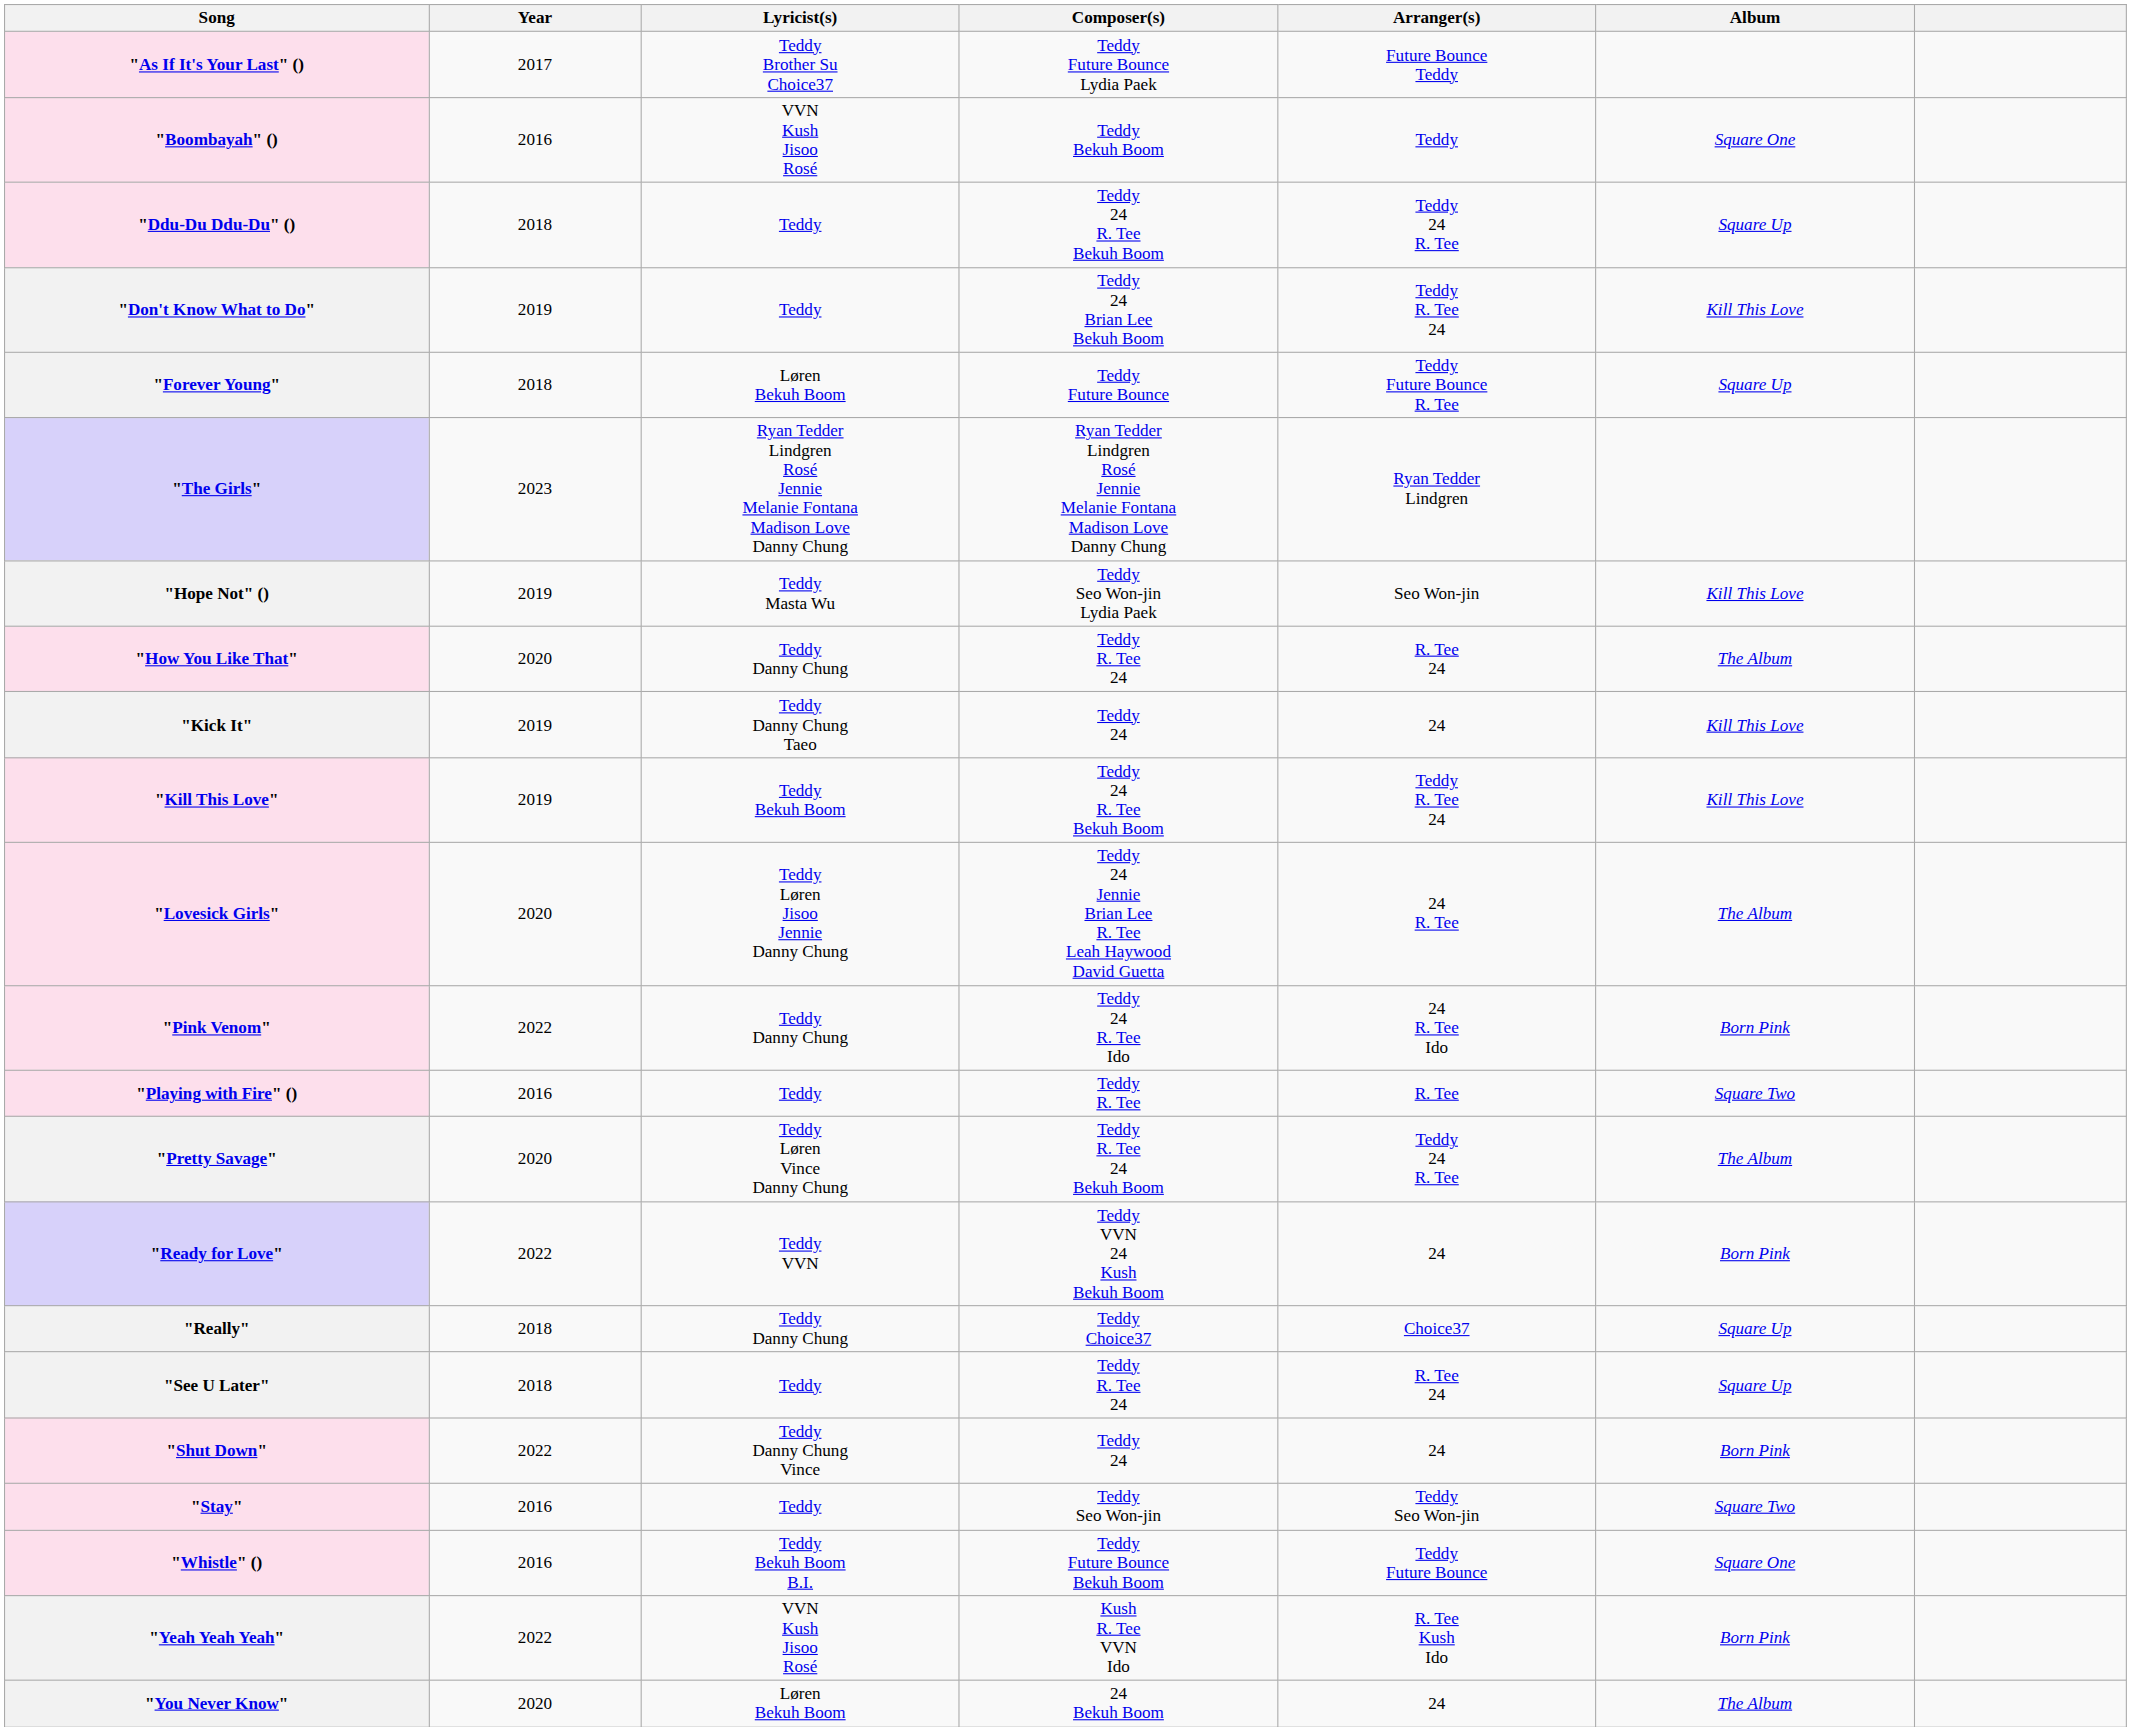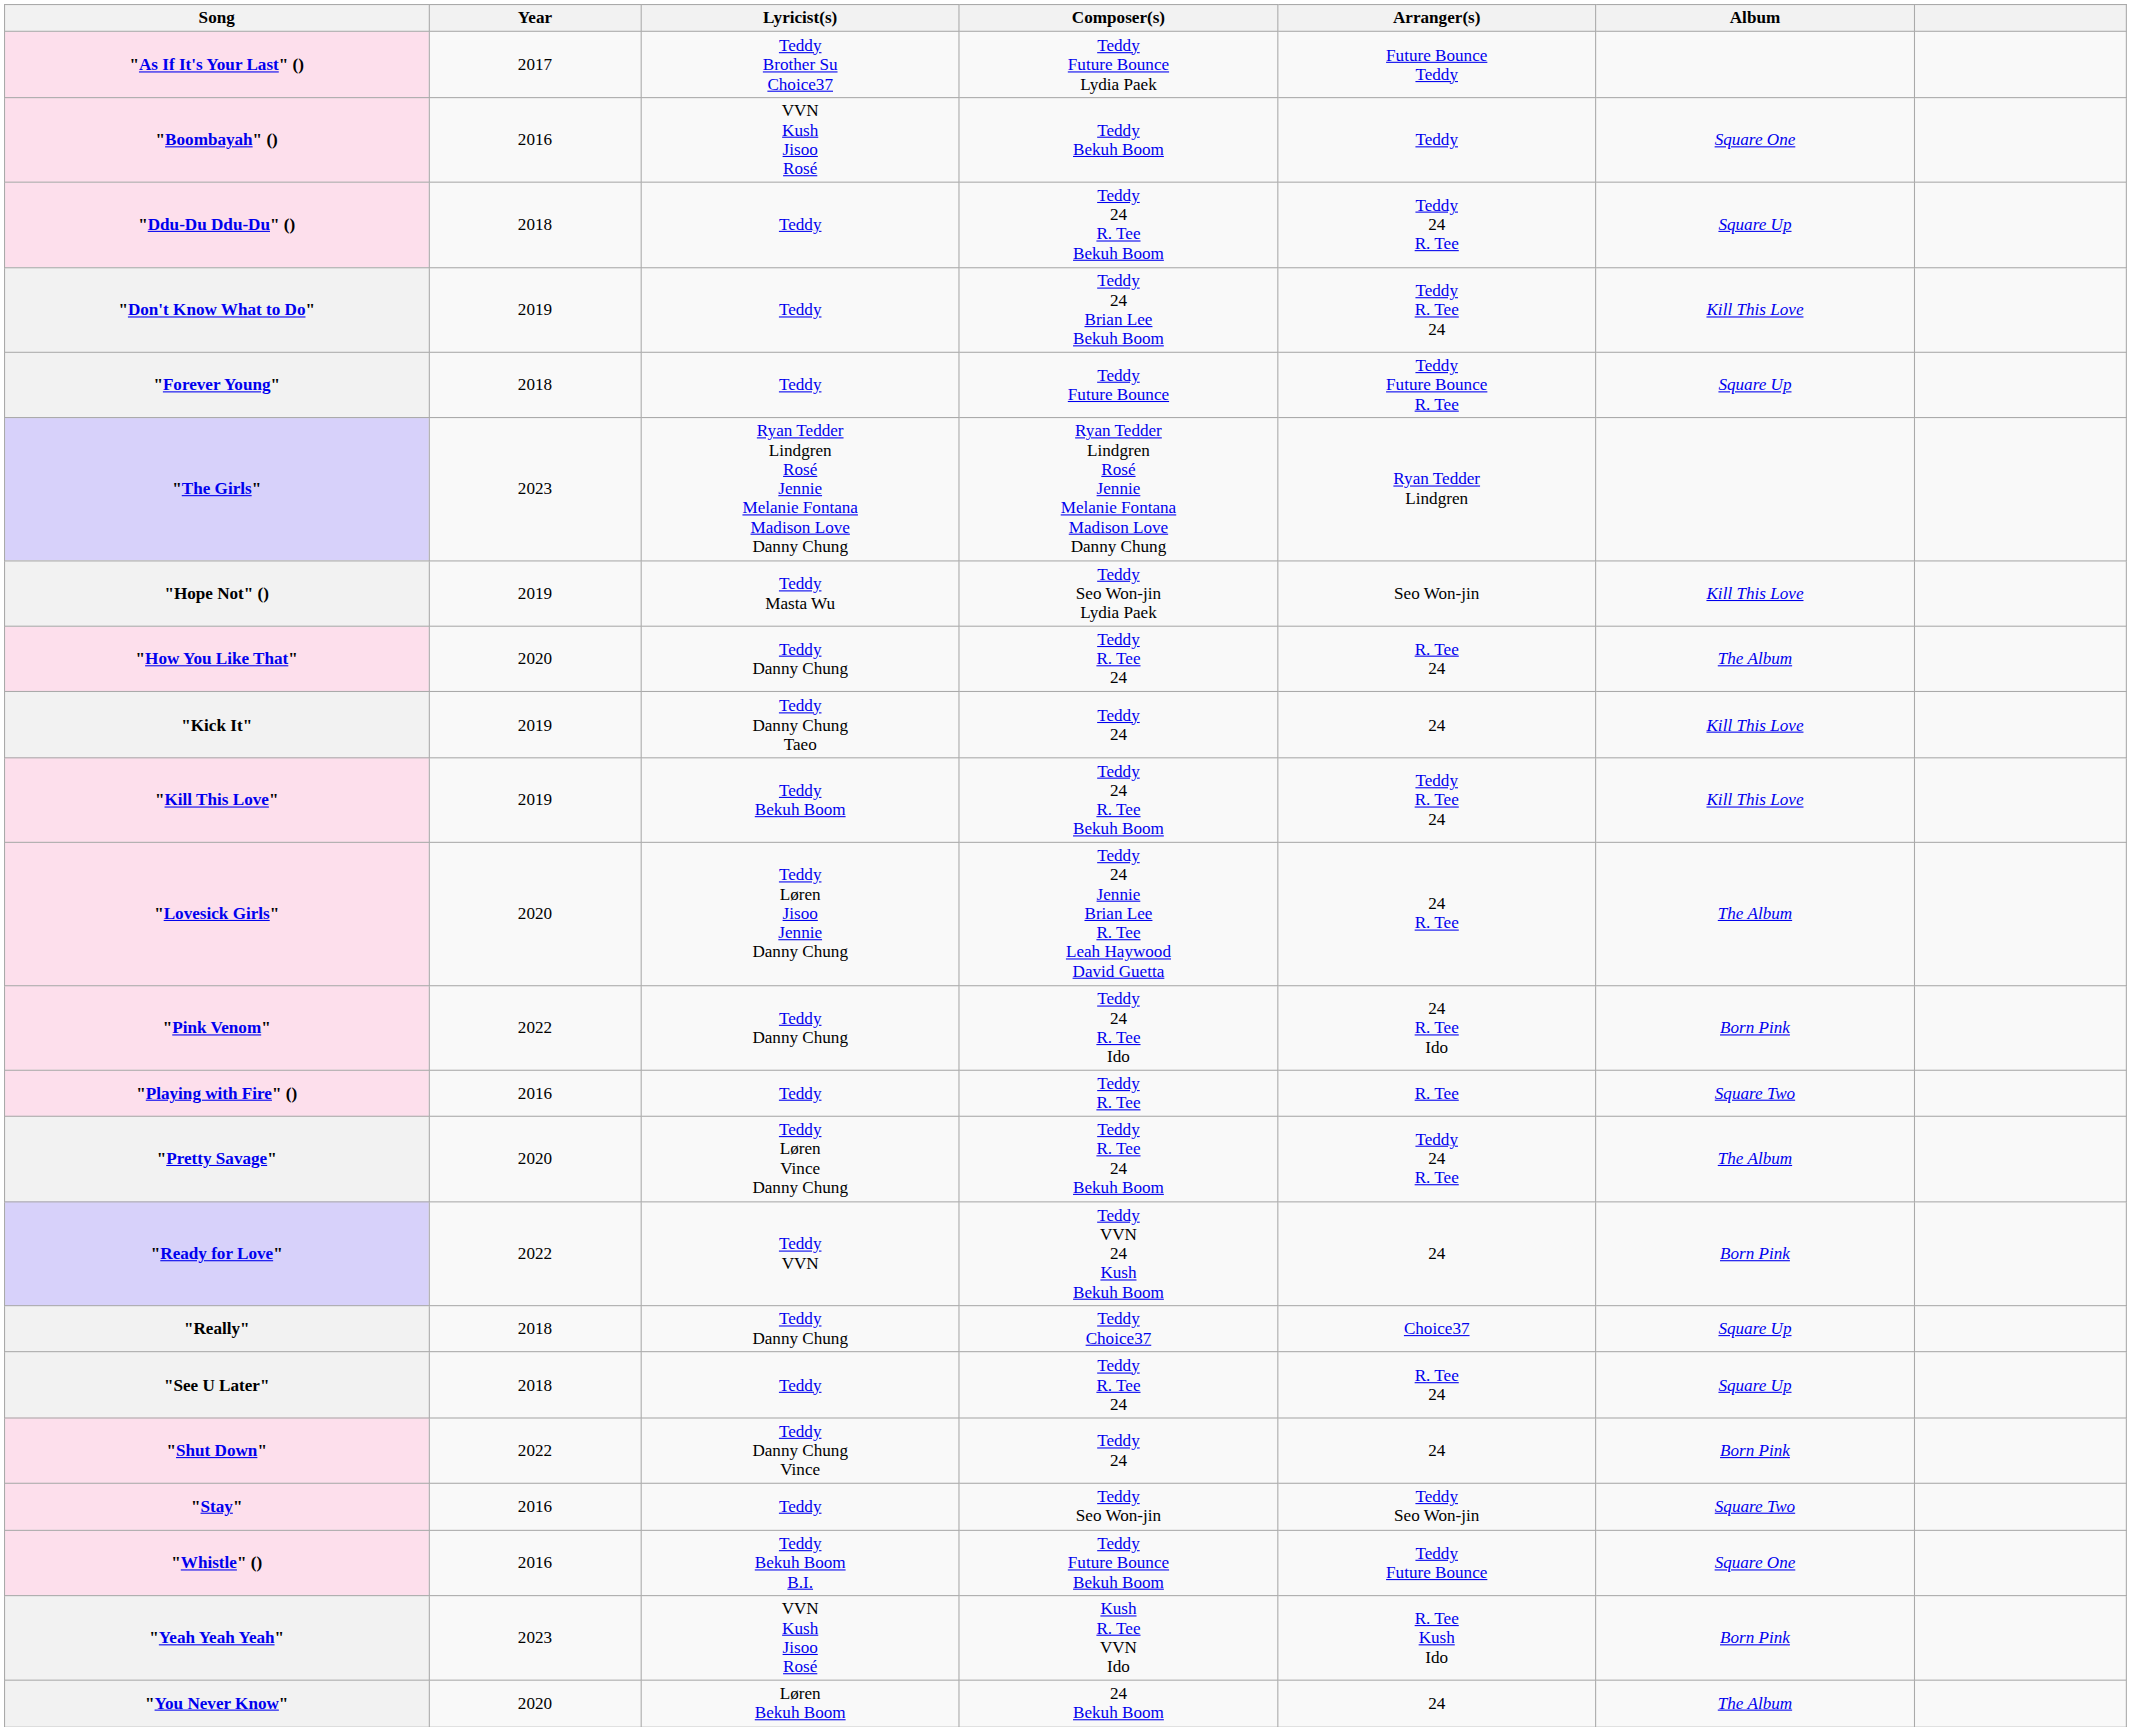"Forever Young" | Lyricist(s): Løren Bekuh Boom -> Teddy
"Yeah Yeah Yeah" | Year: 2022 -> 2023
